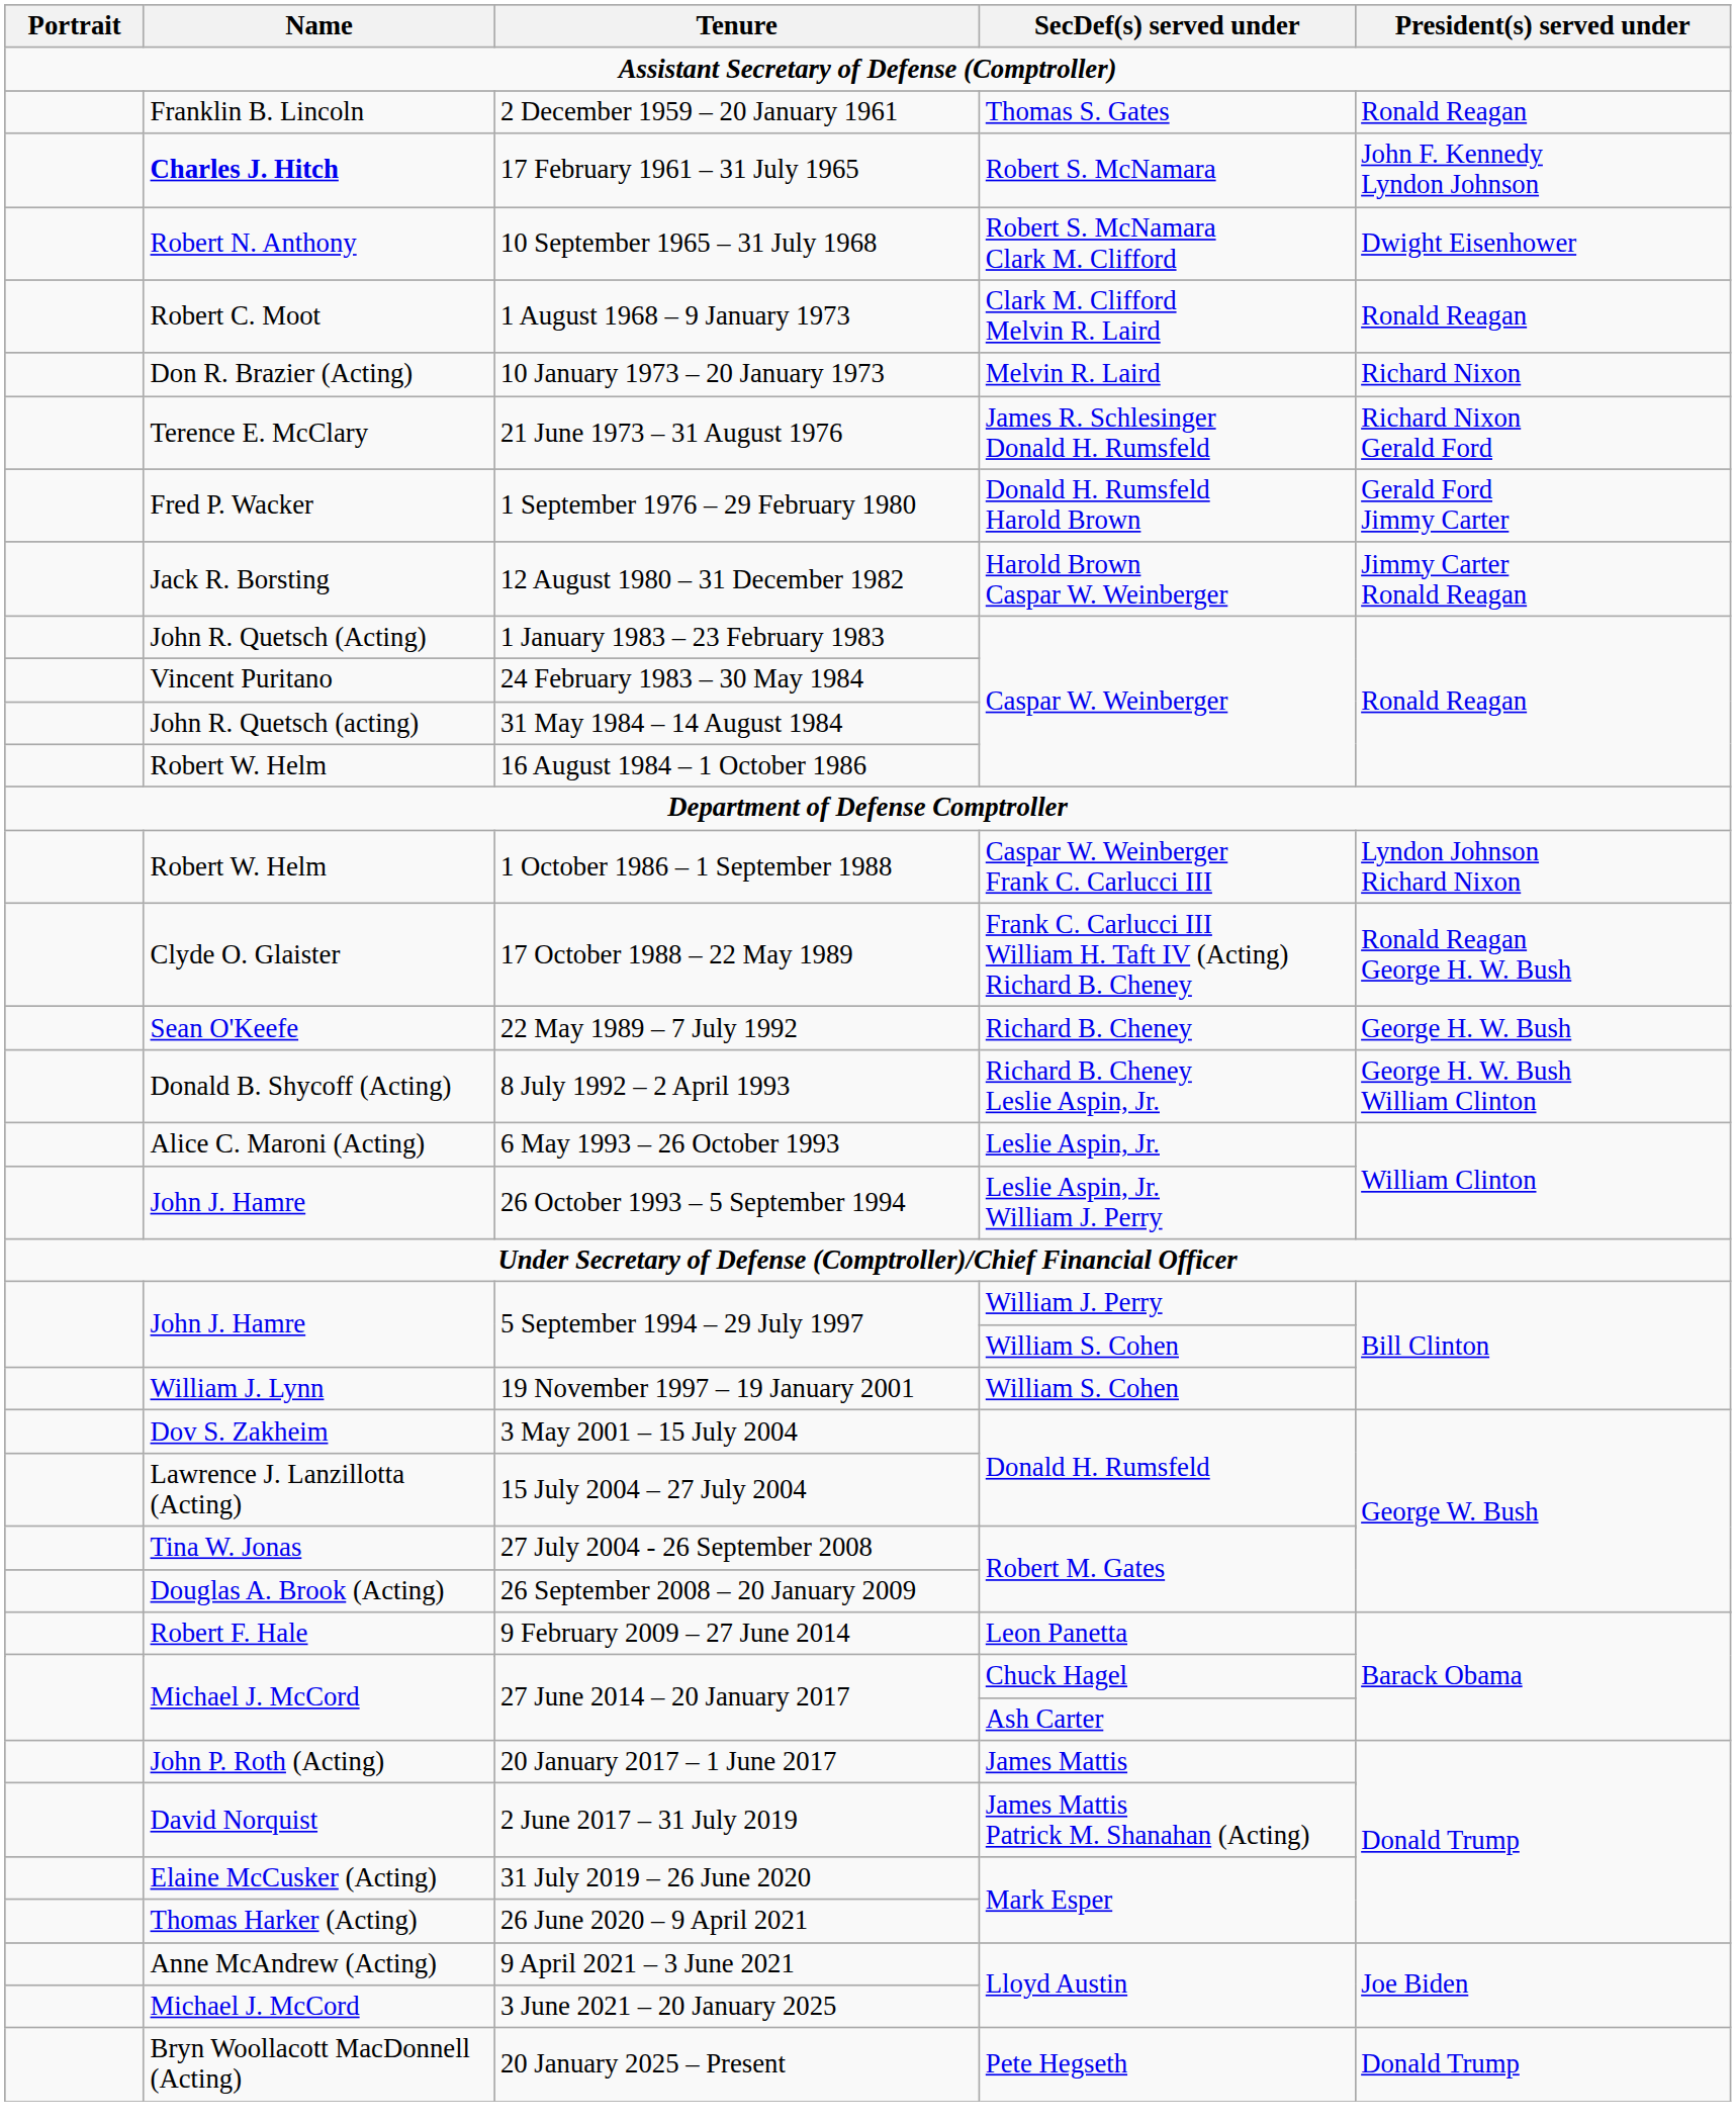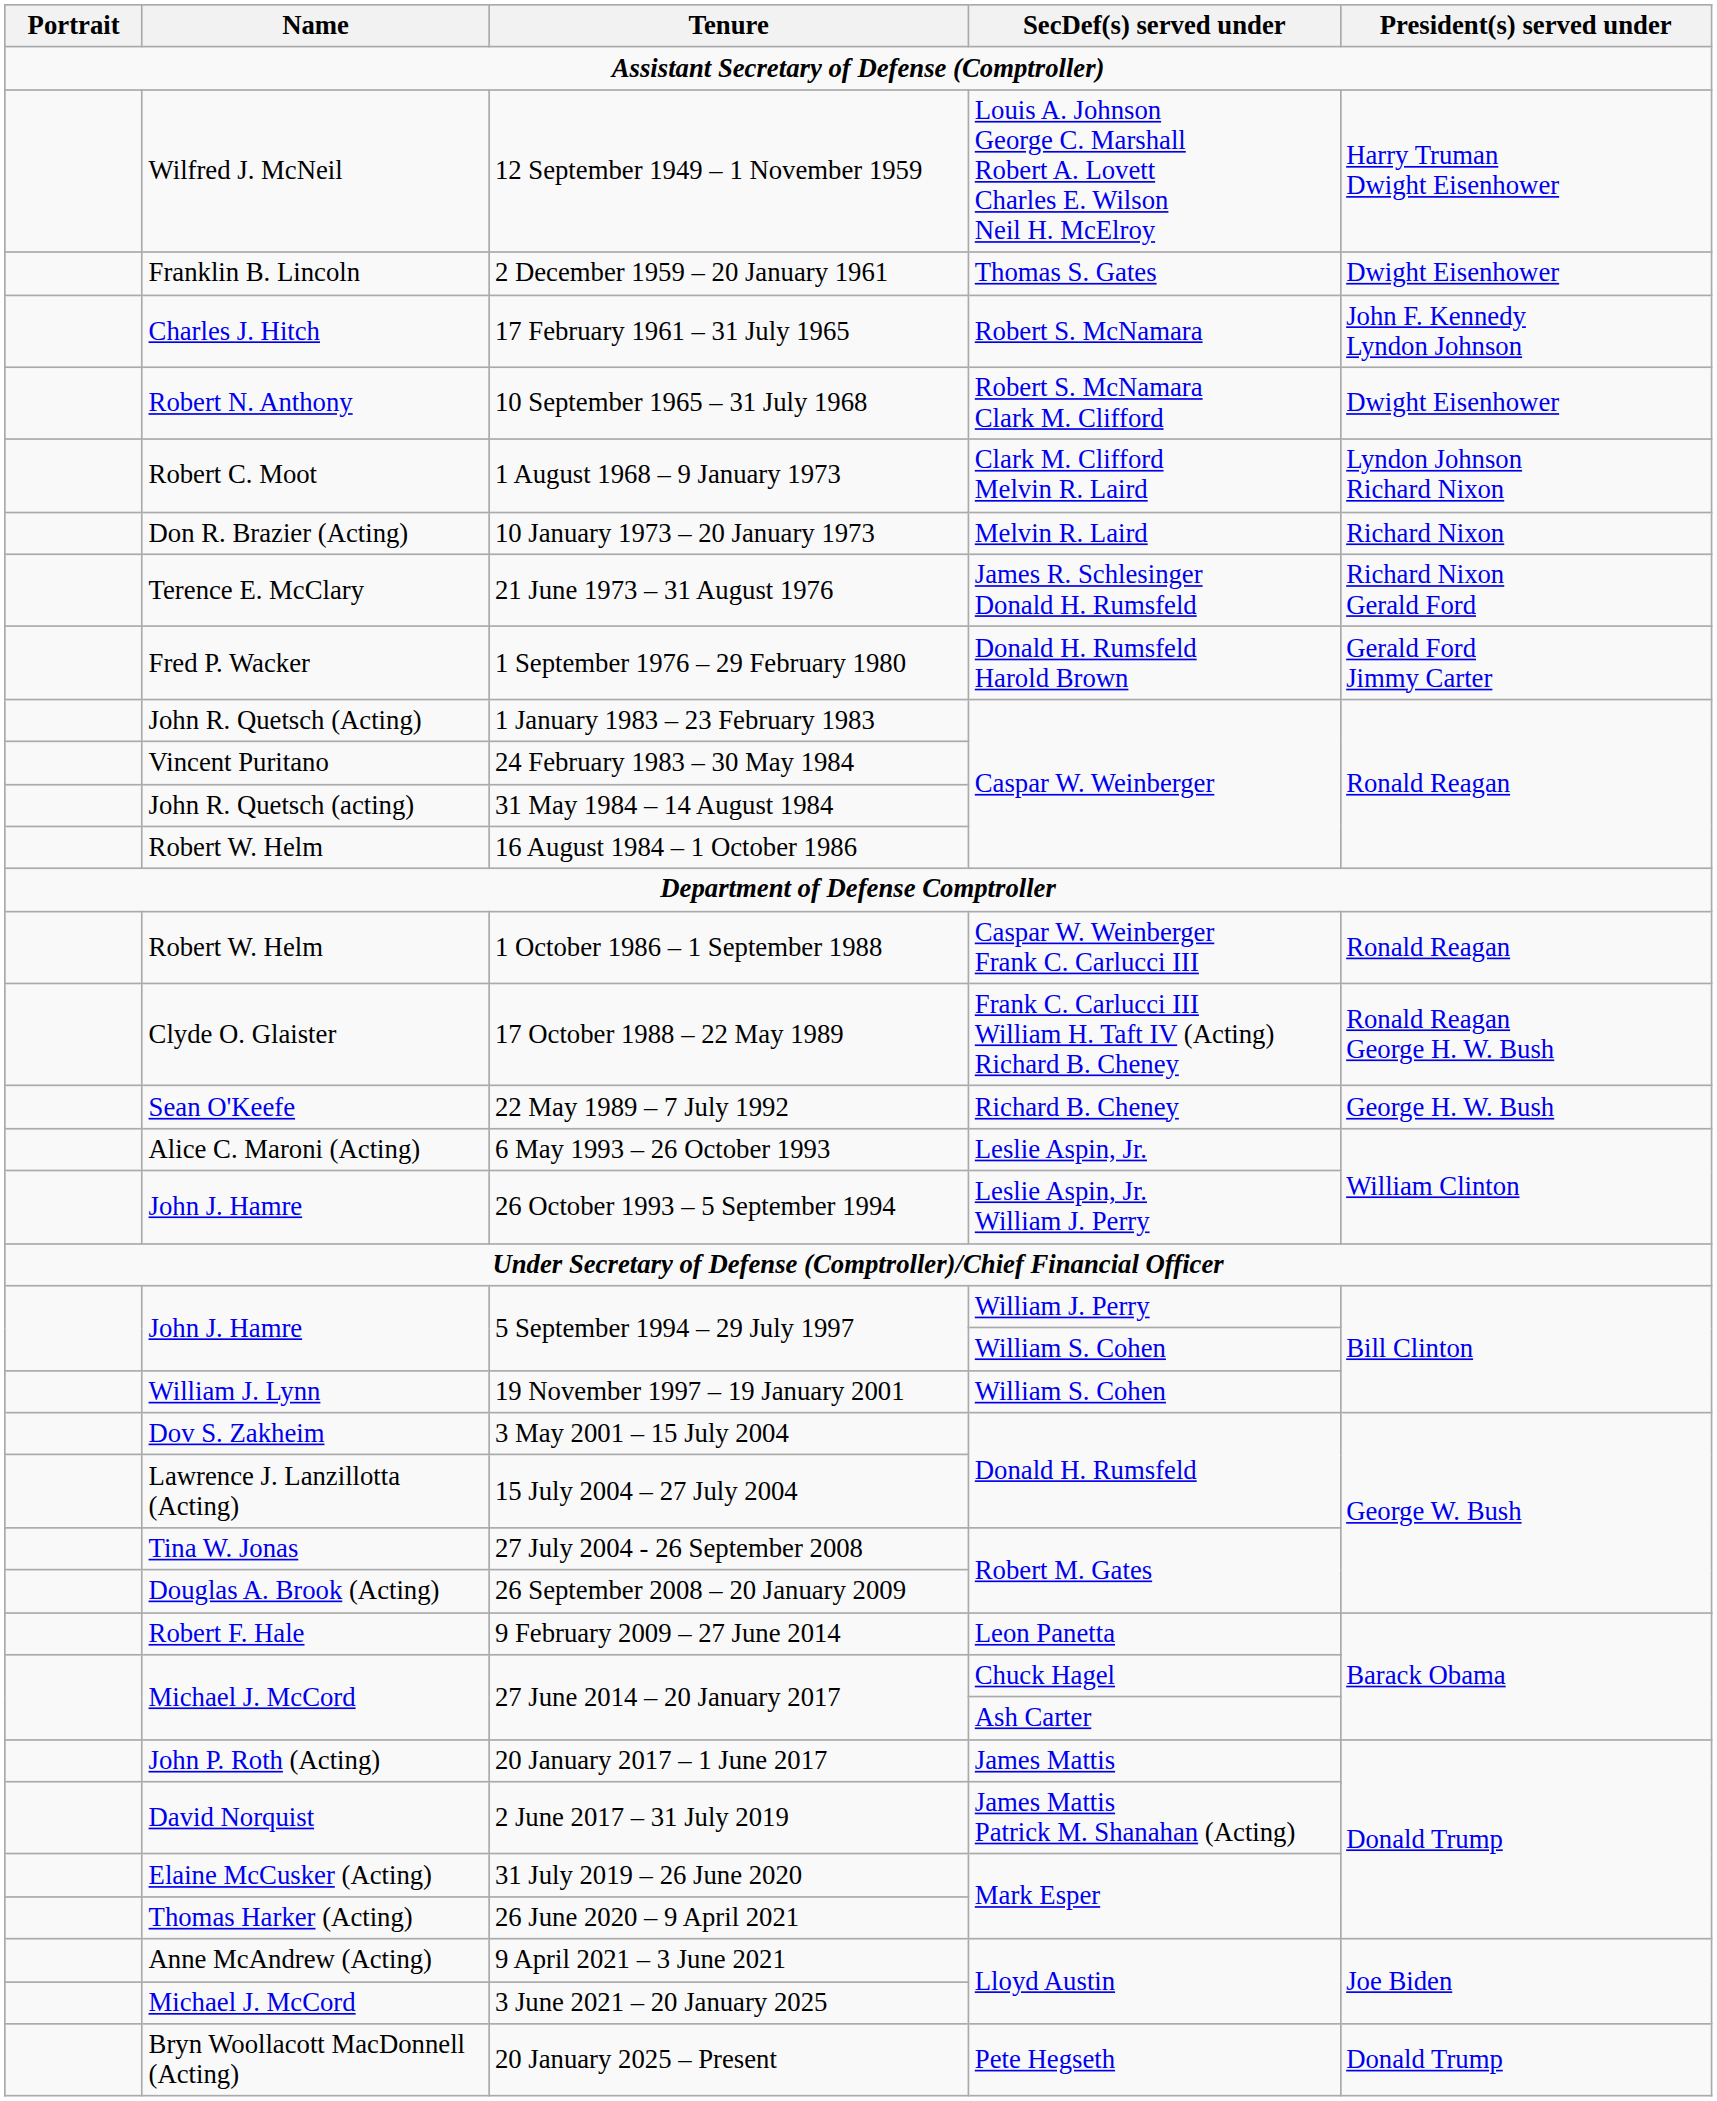+ row: Wilfred J. McNeil | 12 September 1949 – 1 November 1959 | Louis A. Johnson George C. Marshall Robert A. Lovett Charles E. Wilson Neil H. McElroy | Harry Truman Dwight Eisenhower
2 December 1959 – 20 January 1961 | President(s) served under: Ronald Reagan -> Dwight Eisenhower
17 February 1961 – 31 July 1965 | Name: bold -> normal
1 August 1968 – 9 January 1973 | President(s) served under: Ronald Reagan -> Lyndon Johnson Richard Nixon
- row: Jack R. Borsting | 12 August 1980 – 31 December 1982 | Harold Brown Caspar W. Weinberger | Jimmy Carter Ronald Reagan
1 October 1986 – 1 September 1988 | President(s) served under: Lyndon Johnson Richard Nixon -> Ronald Reagan
- row: Donald B. Shycoff (Acting) | 8 July 1992 – 2 April 1993 | Richard B. Cheney Leslie Aspin, Jr. | George H. W. Bush William Clinton
